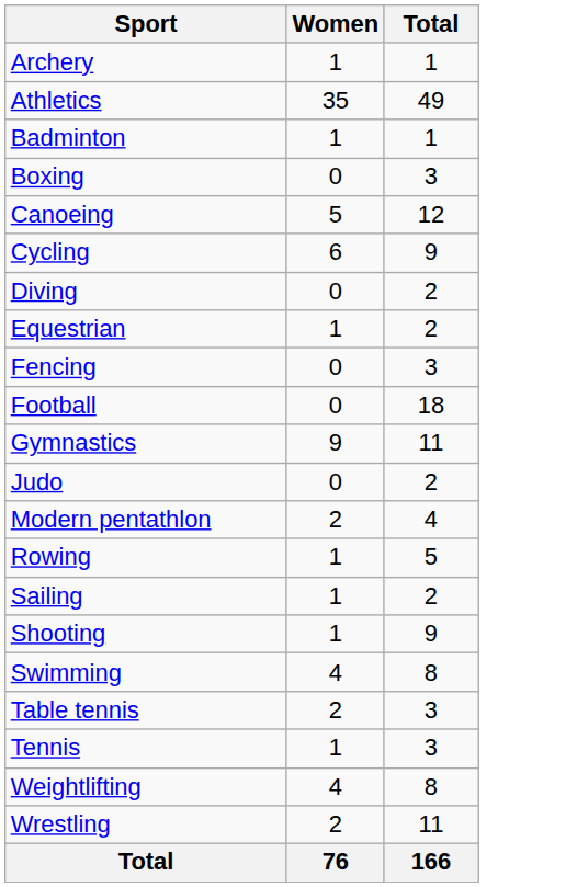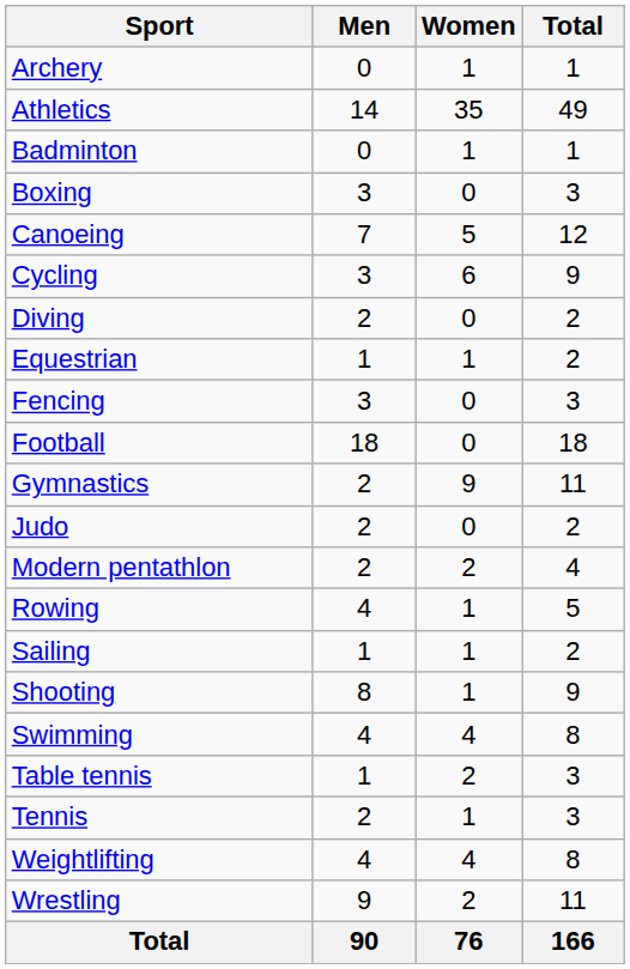+ column: Men | 0 | 14 | 0 | 3 | 7 | 3 | 2 | 1 | 3 | 18 | 2 | 2 | 2 | 4 | 1 | 8 | 4 | 1 | 2 | 4 | 9 | 90
